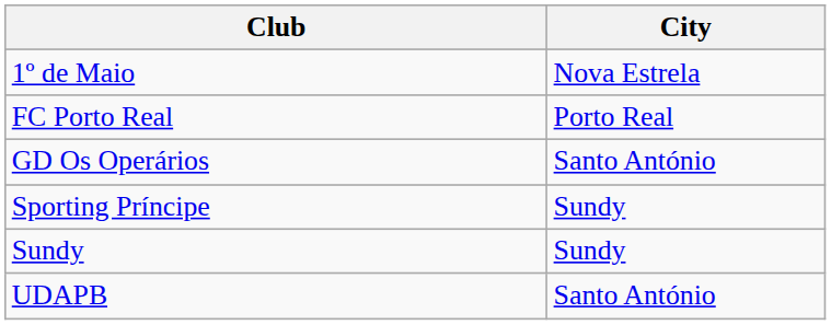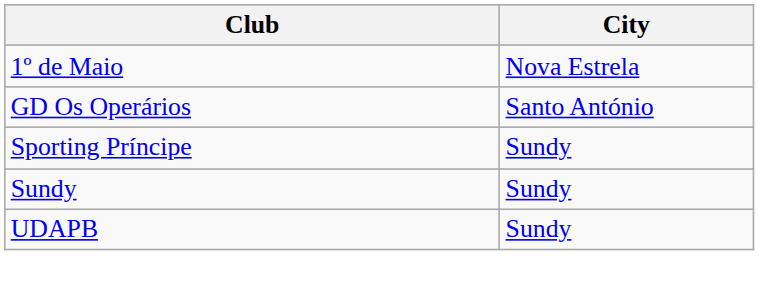- row: FC Porto Real | Porto Real
UDAPB | City: Santo António -> Sundy
